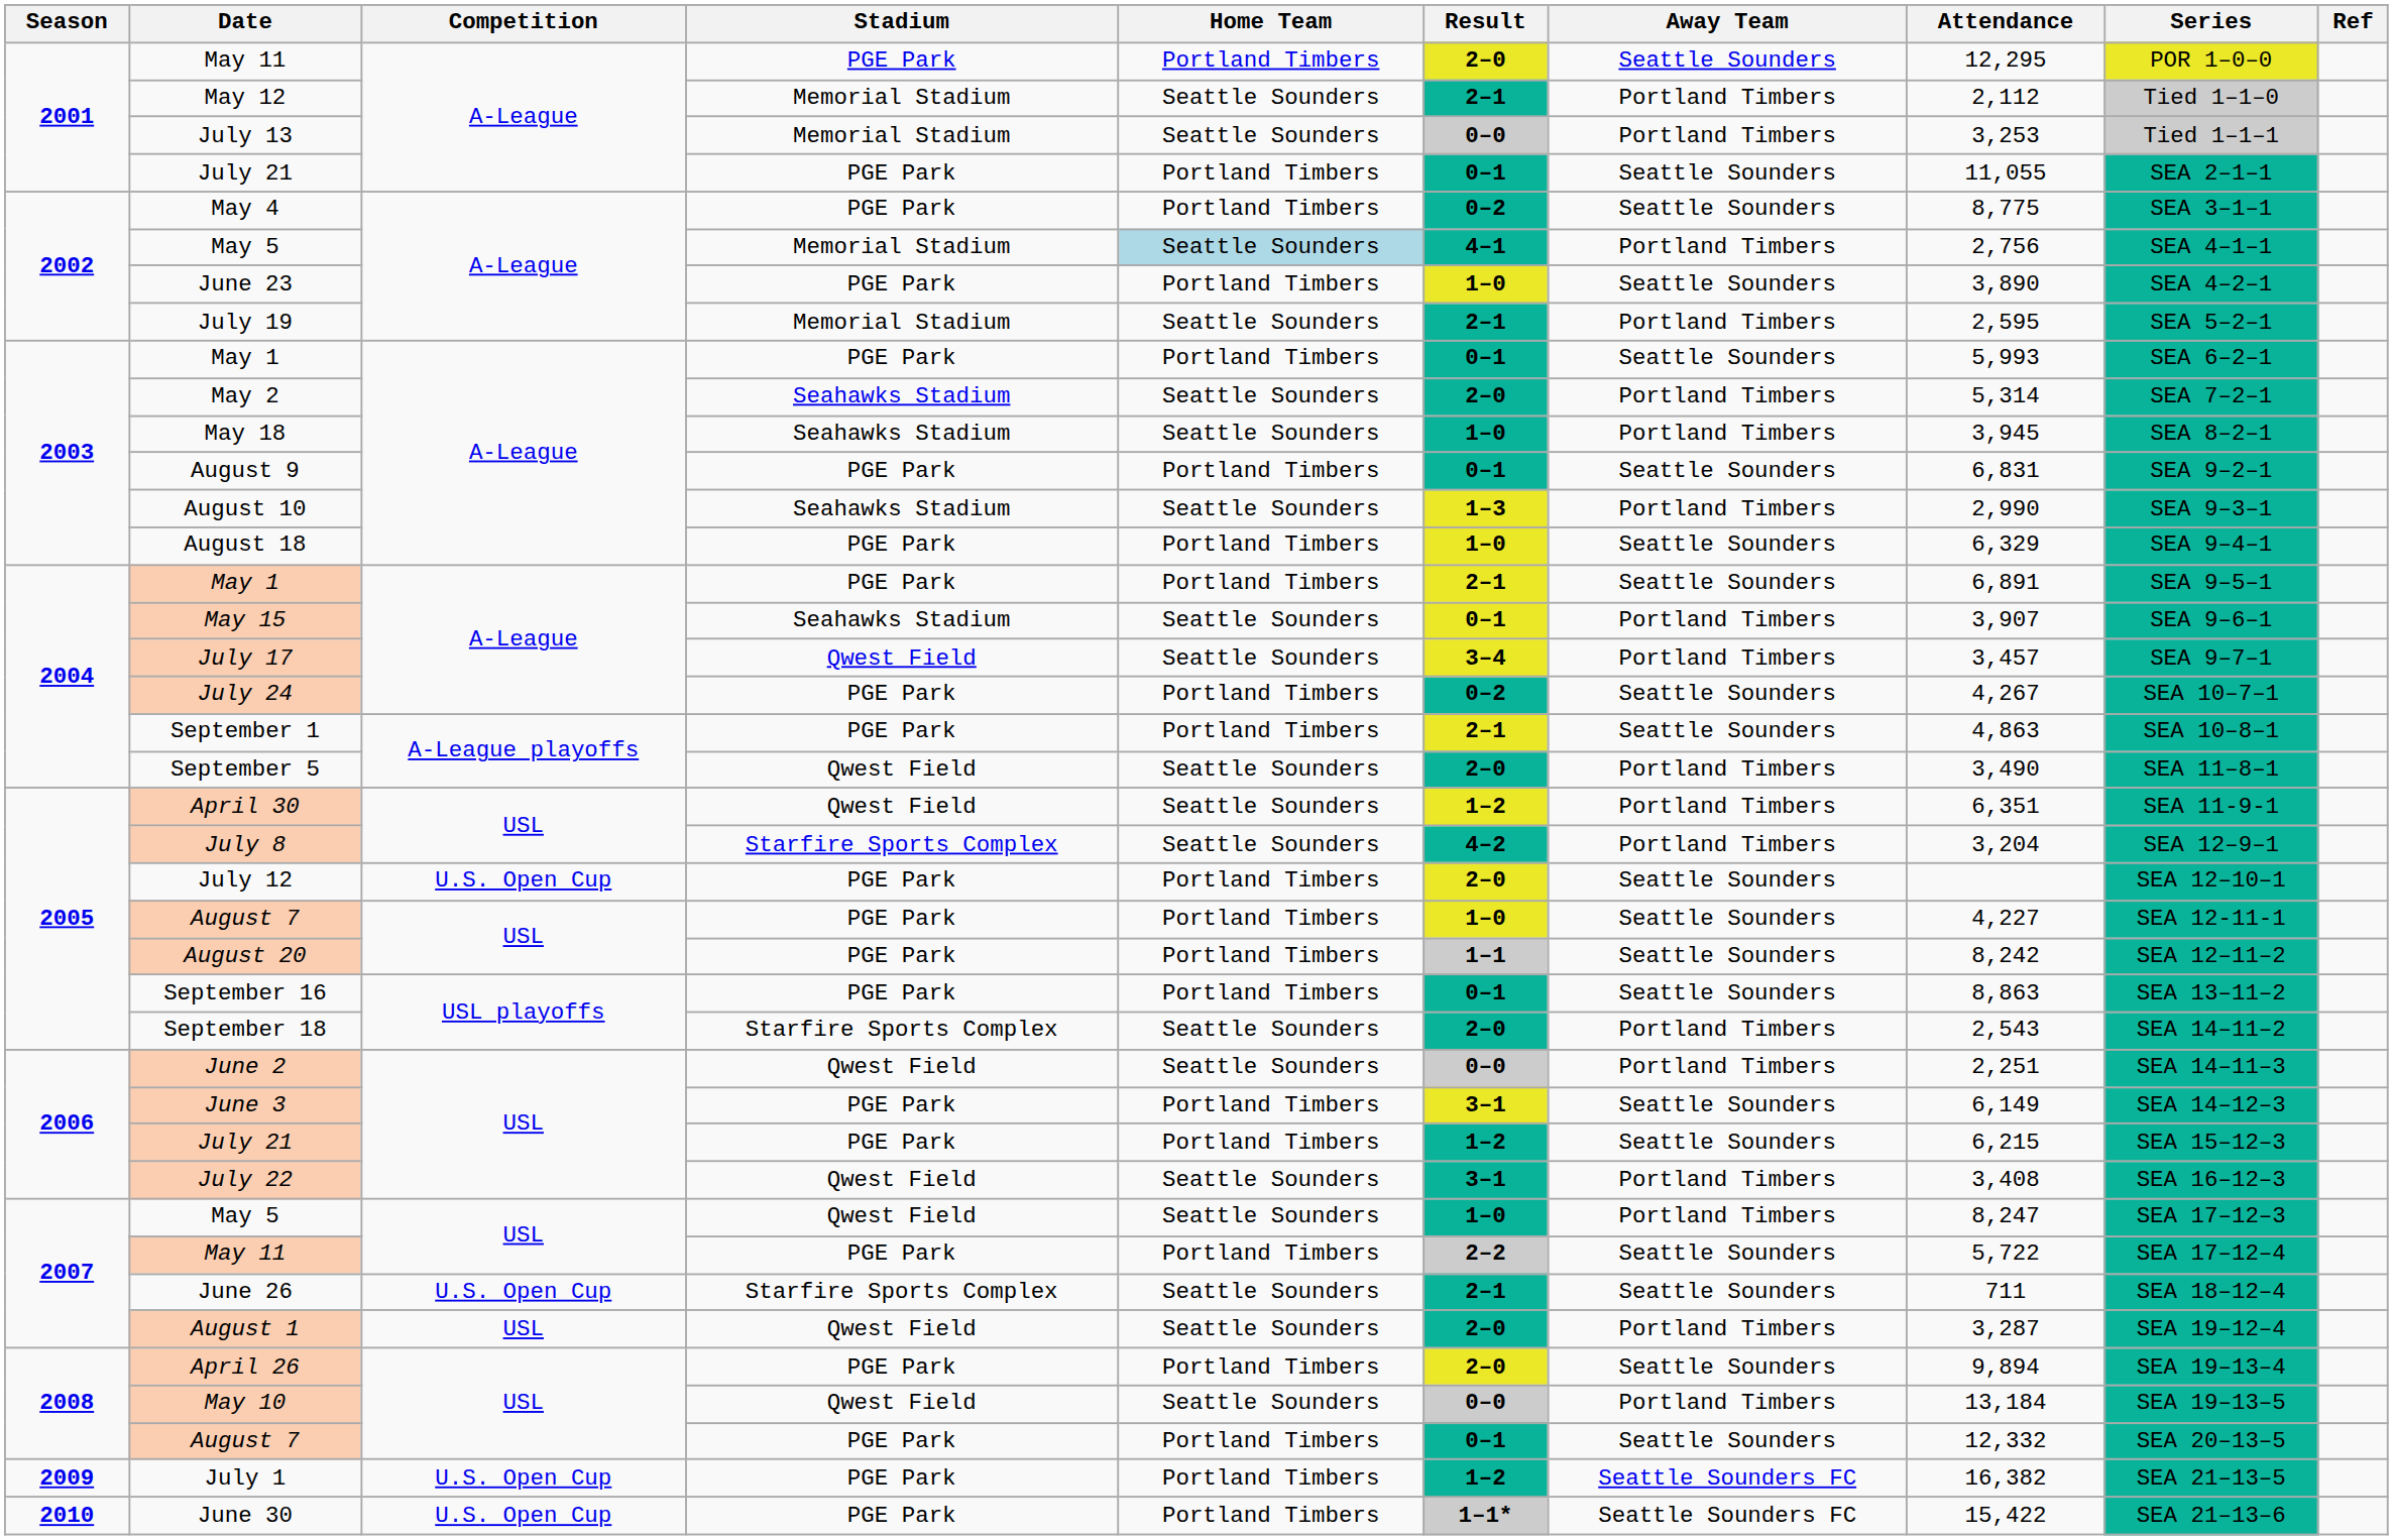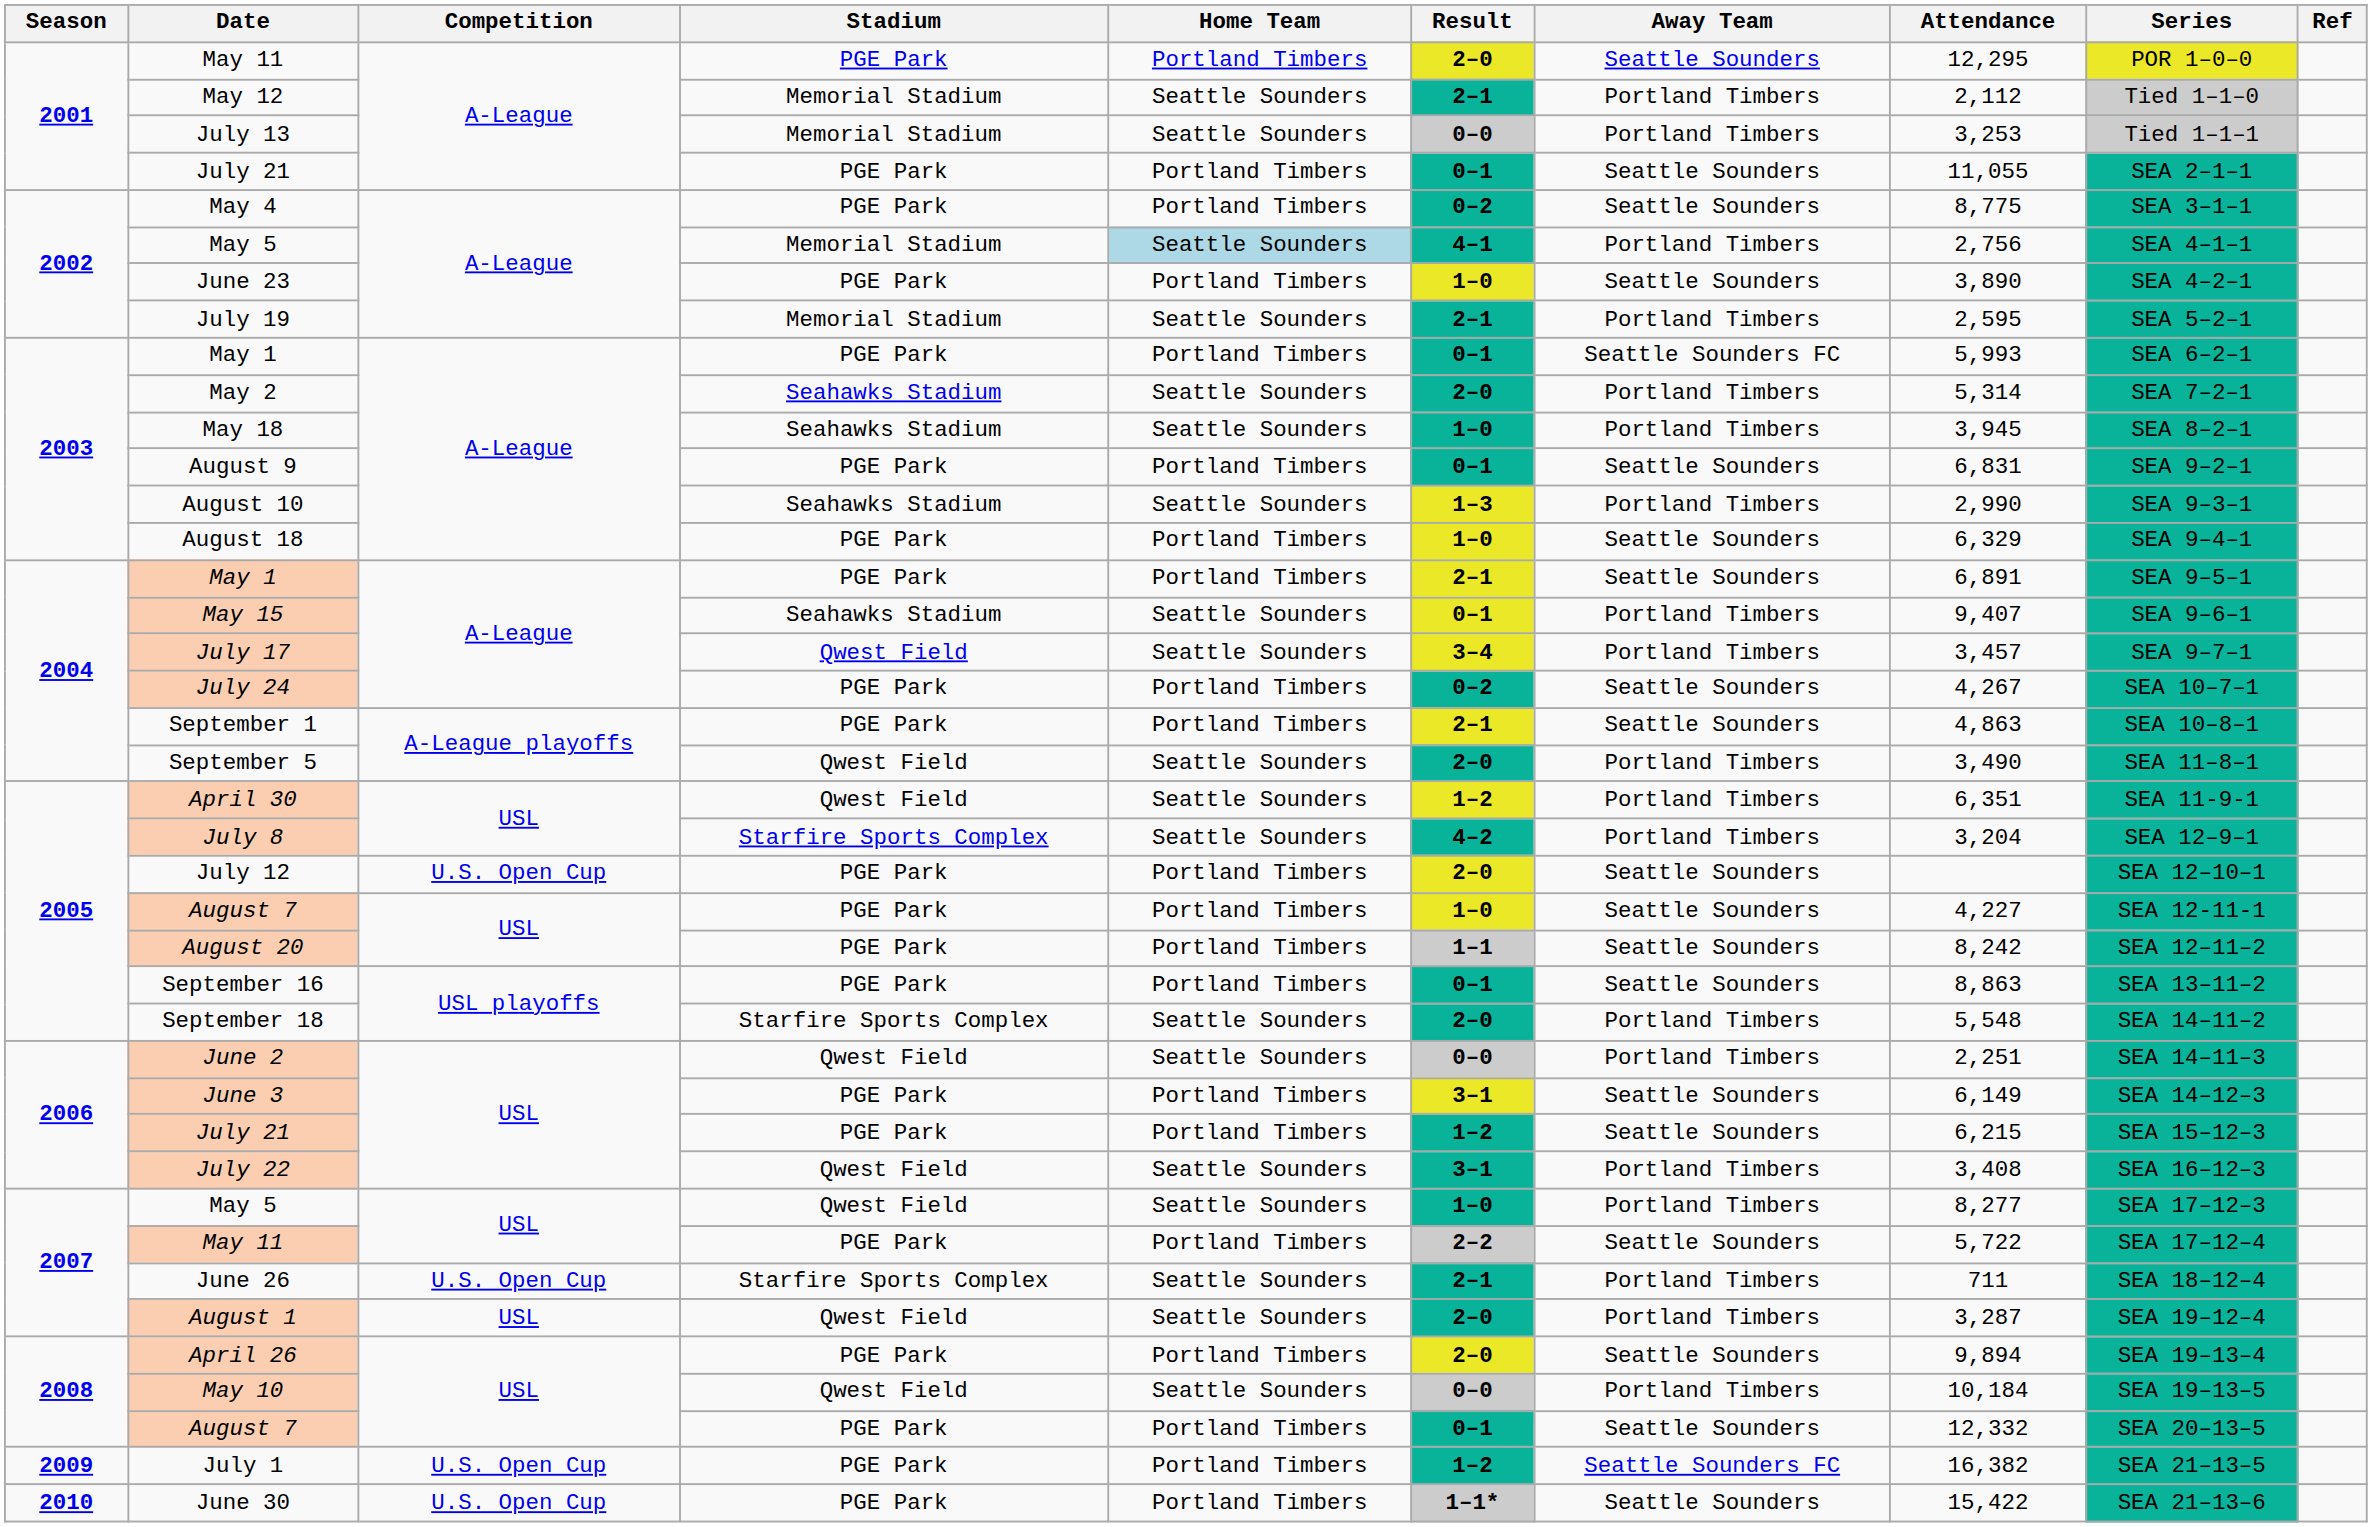2003 / May 1 | Away Team: Seattle Sounders -> Seattle Sounders FC
May 15 | Attendance: 3,907 -> 9,407
September 18 | Attendance: 2,543 -> 5,548
2007 / May 5 | Attendance: 8,247 -> 8,277
June 26 | Away Team: Seattle Sounders -> Portland Timbers
May 10 | Attendance: 13,184 -> 10,184
June 30 | Away Team: Seattle Sounders FC -> Seattle Sounders
